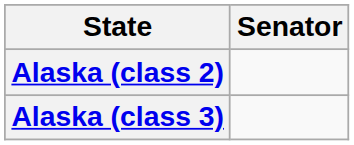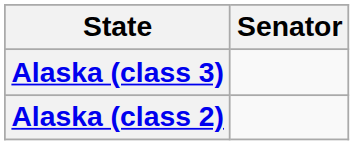rows swapped: Alaska (class 2) <-> Alaska (class 3)
